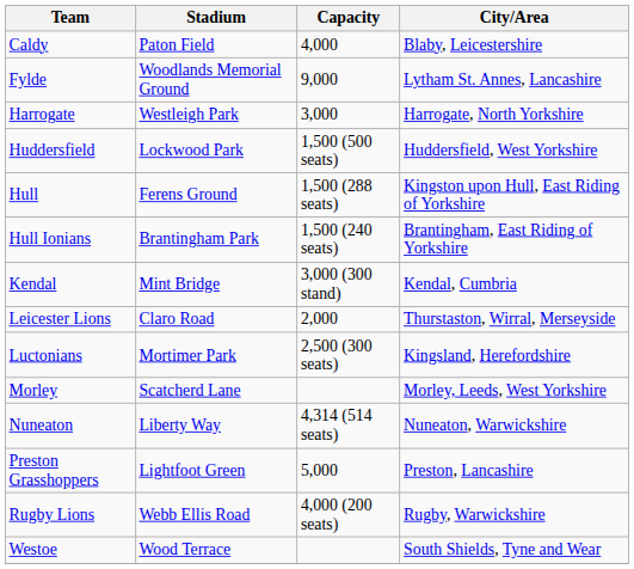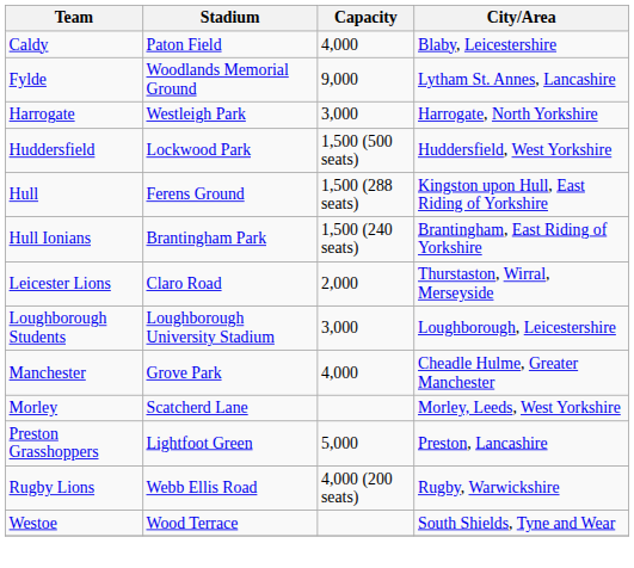- row: Kendal | Mint Bridge | 3,000 (300 stand) | Kendal, Cumbria
+ row: Loughborough Students | Loughborough University Stadium | 3,000 | Loughborough, Leicestershire
- row: Luctonians | Mortimer Park | 2,500 (300 seats) | Kingsland, Herefordshire
+ row: Manchester | Grove Park | 4,000 | Cheadle Hulme, Greater Manchester
- row: Nuneaton | Liberty Way | 4,314 (514 seats) | Nuneaton, Warwickshire
